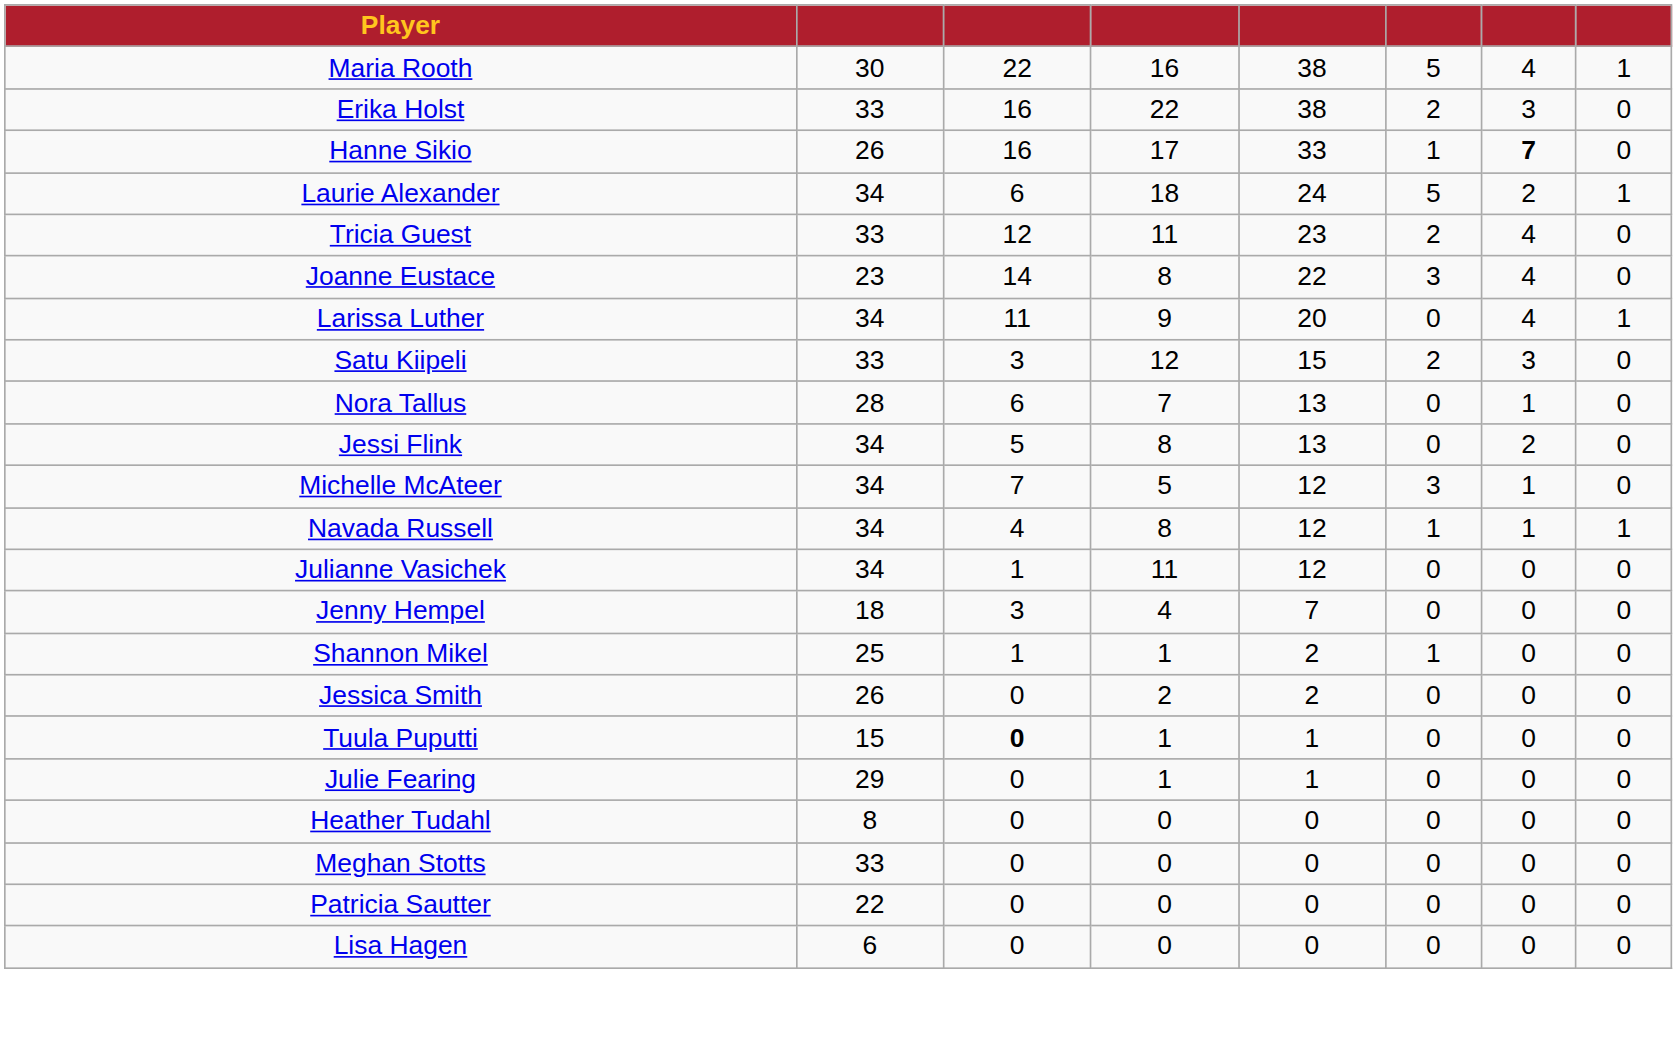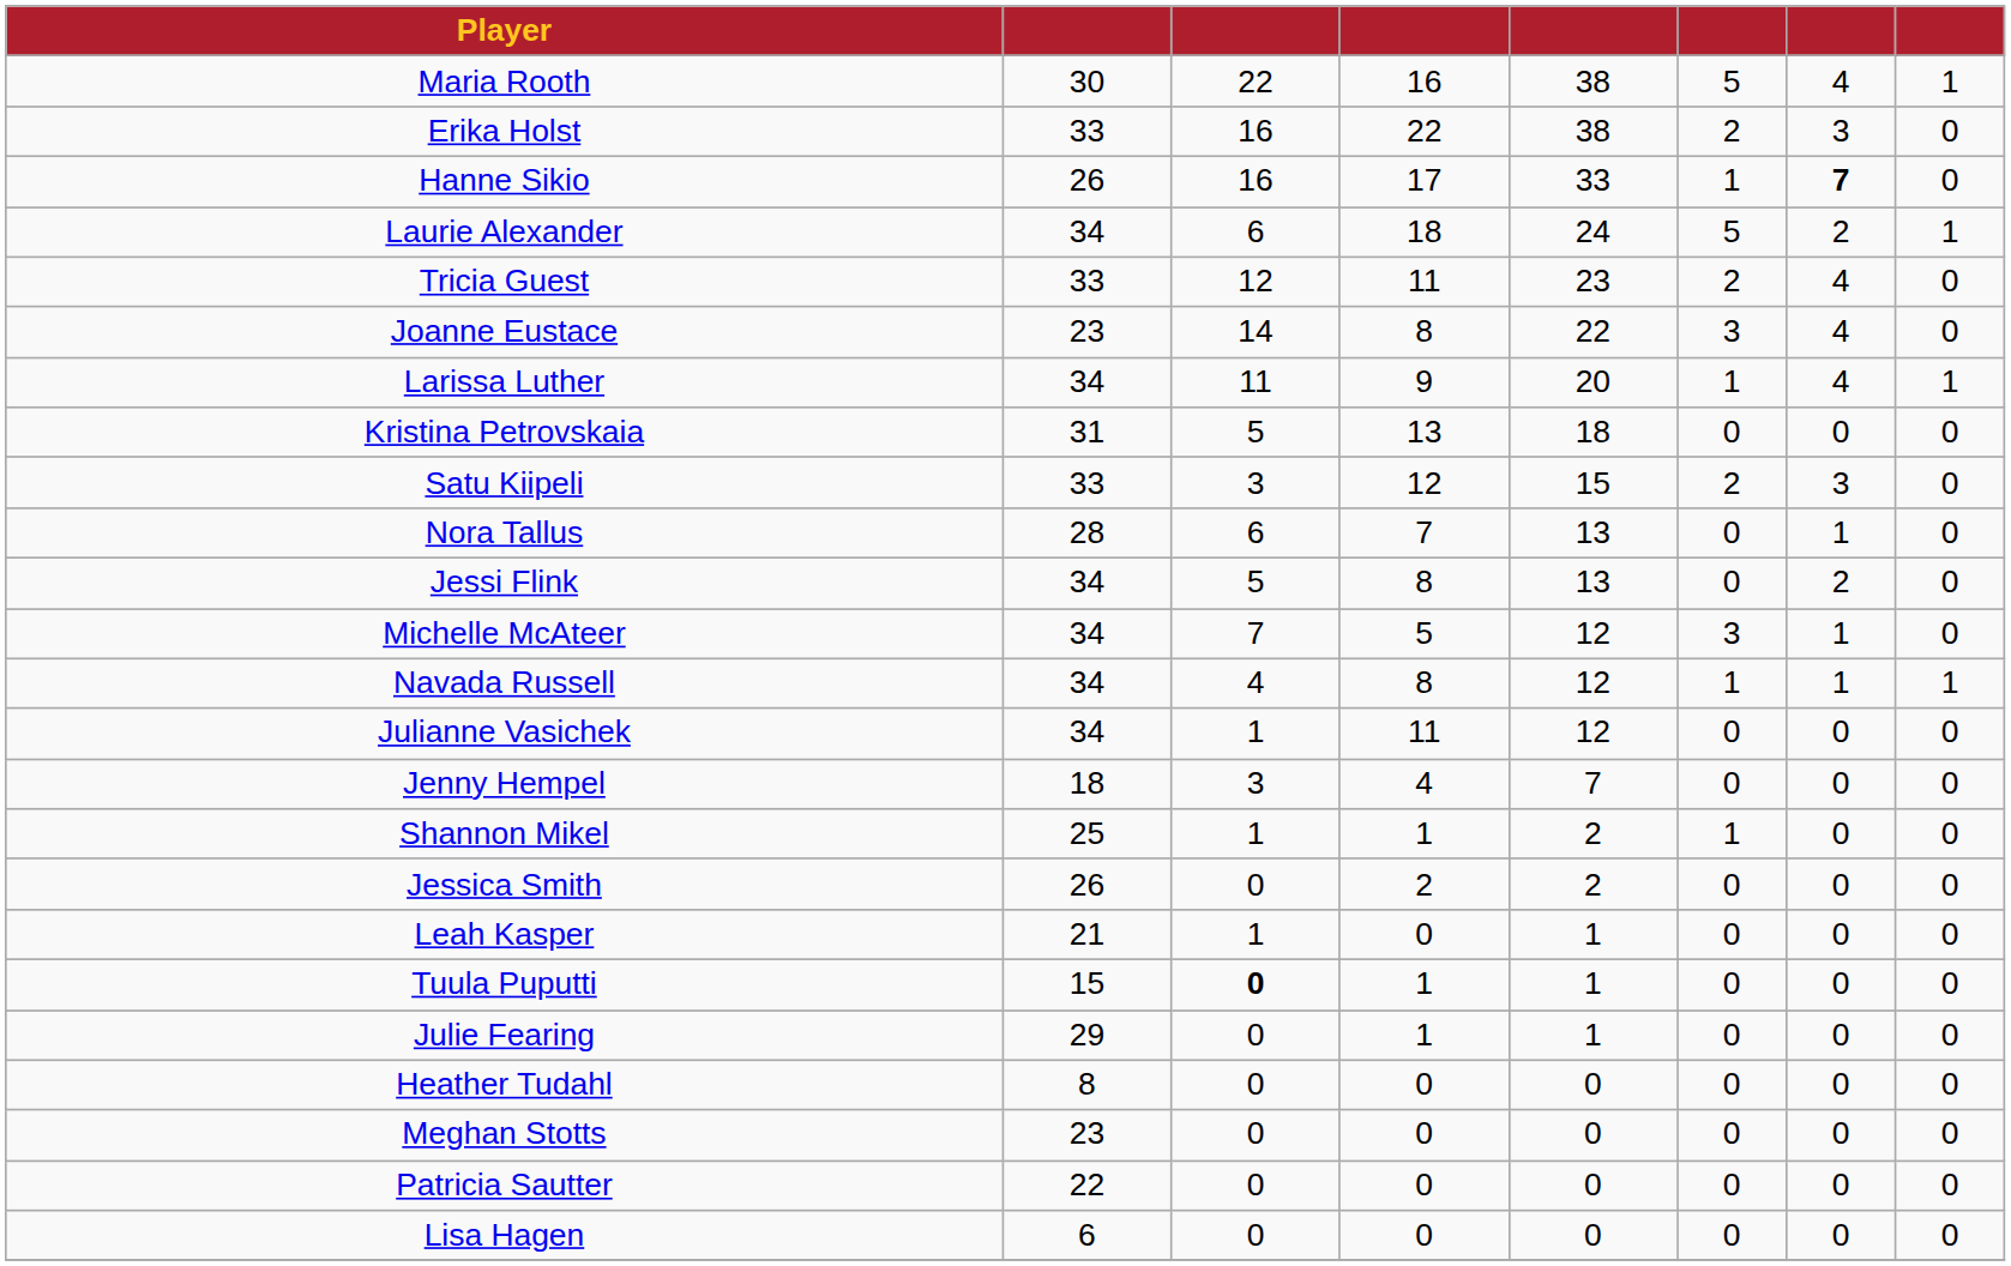Larissa Luther | column 6: 0 -> 1
+ row: Kristina Petrovskaia | 31 | 5 | 13 | 18 | 0 | 0 | 0
+ row: Leah Kasper | 21 | 1 | 0 | 1 | 0 | 0 | 0
Meghan Stotts | column 2: 33 -> 23
